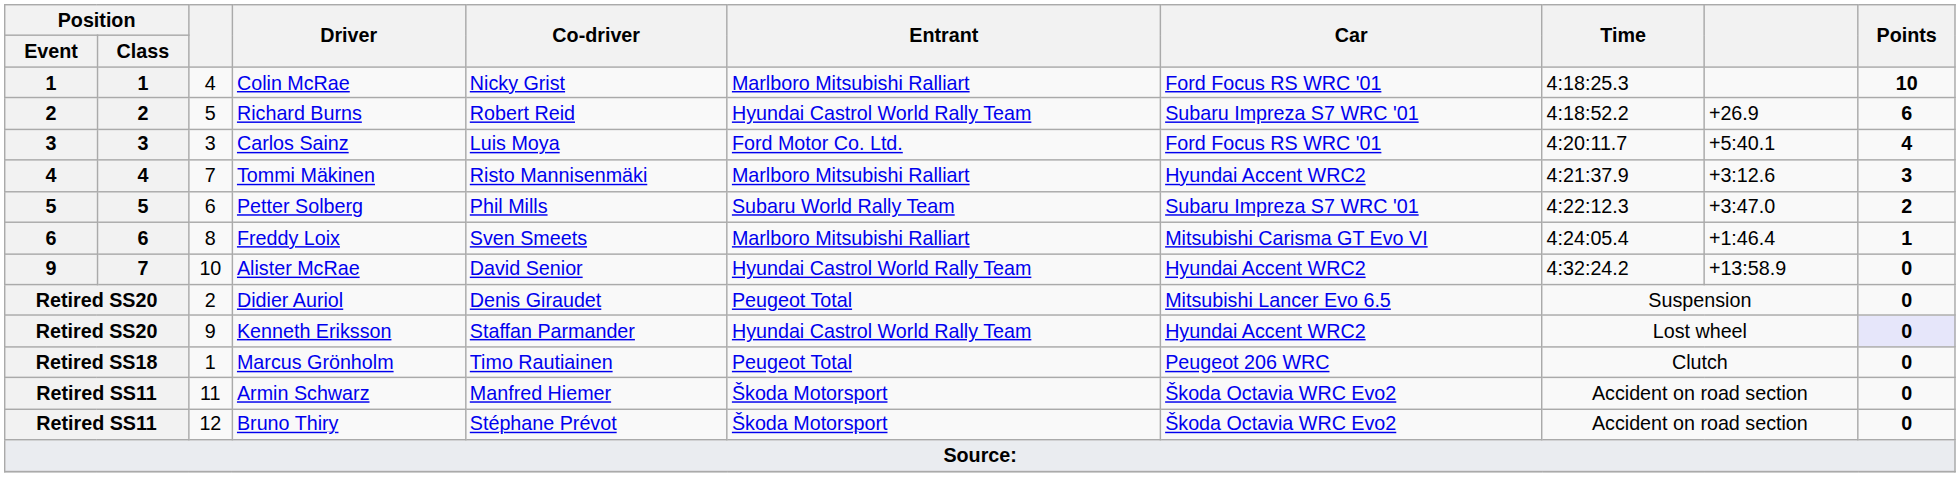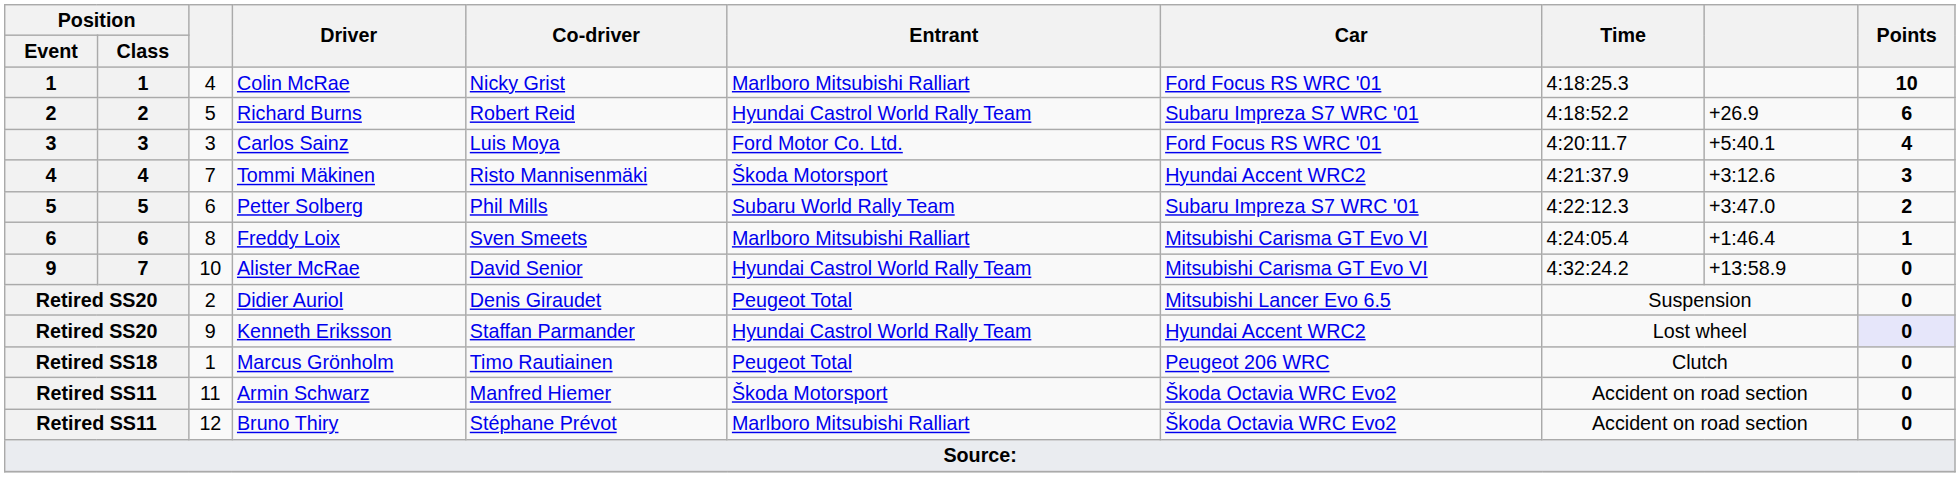Tommi Mäkinen | Entrant: Marlboro Mitsubishi Ralliart -> Škoda Motorsport
Alister McRae | Car: Hyundai Accent WRC2 -> Mitsubishi Carisma GT Evo VI
Bruno Thiry | Entrant: Škoda Motorsport -> Marlboro Mitsubishi Ralliart
